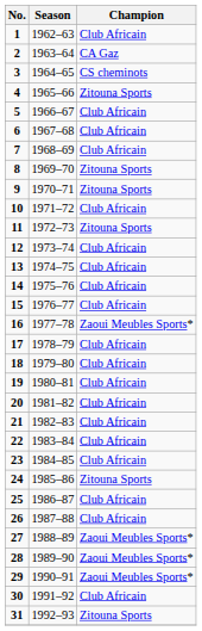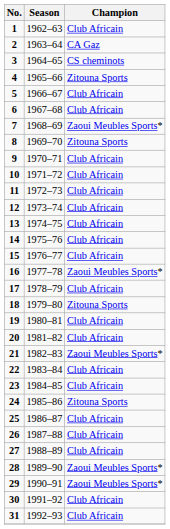7 | Champion: Club Africain -> Zaoui Meubles Sports*
9 | Champion: Zitouna Sports -> Club Africain
11 | Champion: Zitouna Sports -> Club Africain
18 | Champion: Club Africain -> Zitouna Sports
21 | Champion: Club Africain -> Zaoui Meubles Sports*
27 | Champion: Zaoui Meubles Sports* -> Club Africain
31 | Champion: Zitouna Sports -> Club Africain
